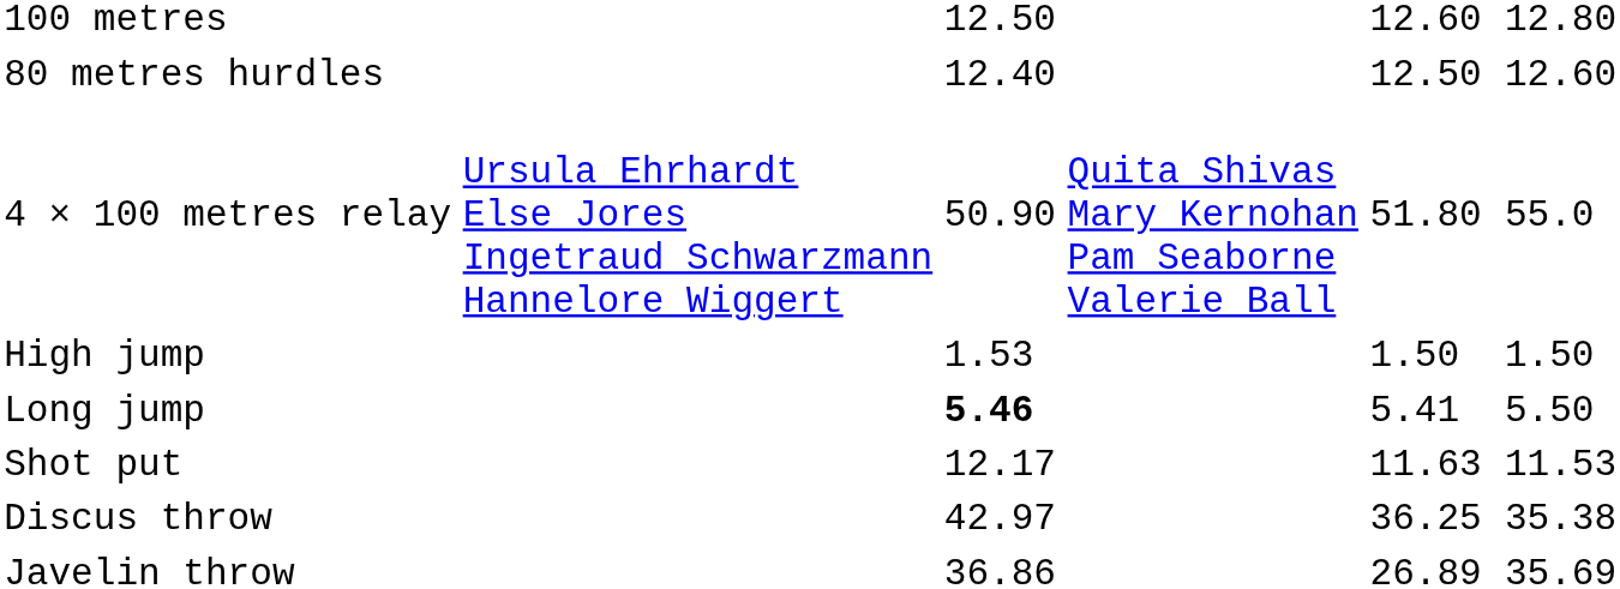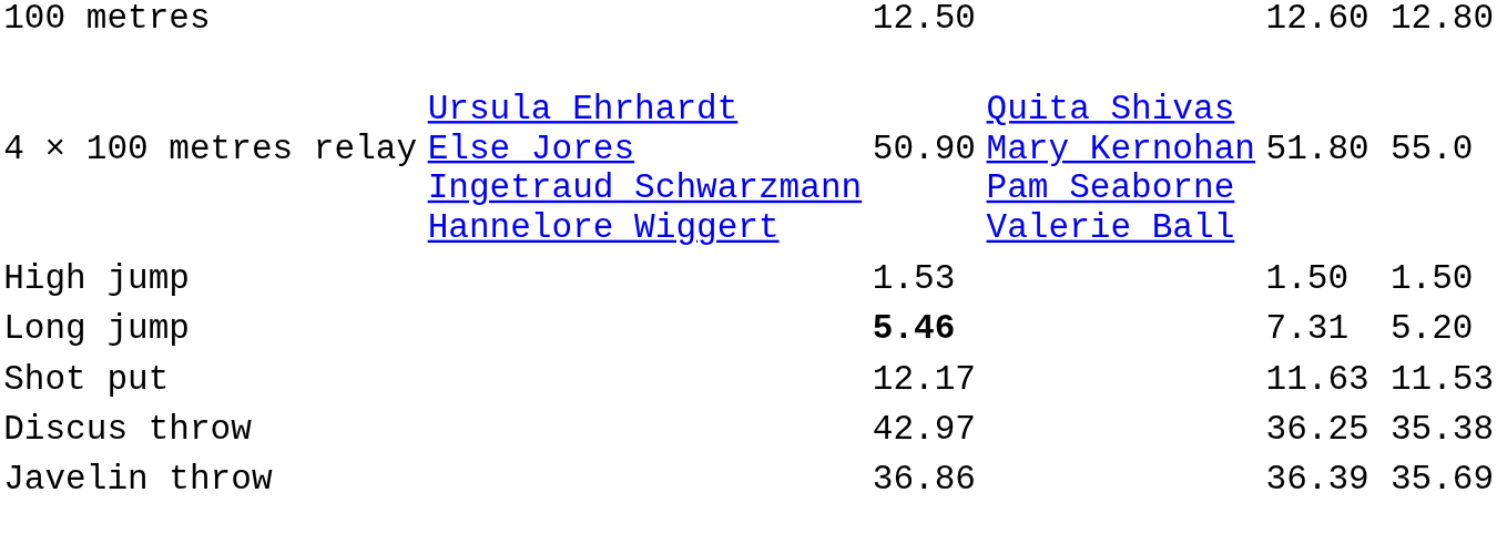- row: 80 metres hurdles | 12.40 | 12.50 | 12.60
Long jump | column 5: 5.41 -> 7.31
Long jump | column 7: 5.50 -> 5.20
Javelin throw | column 5: 26.89 -> 36.39
